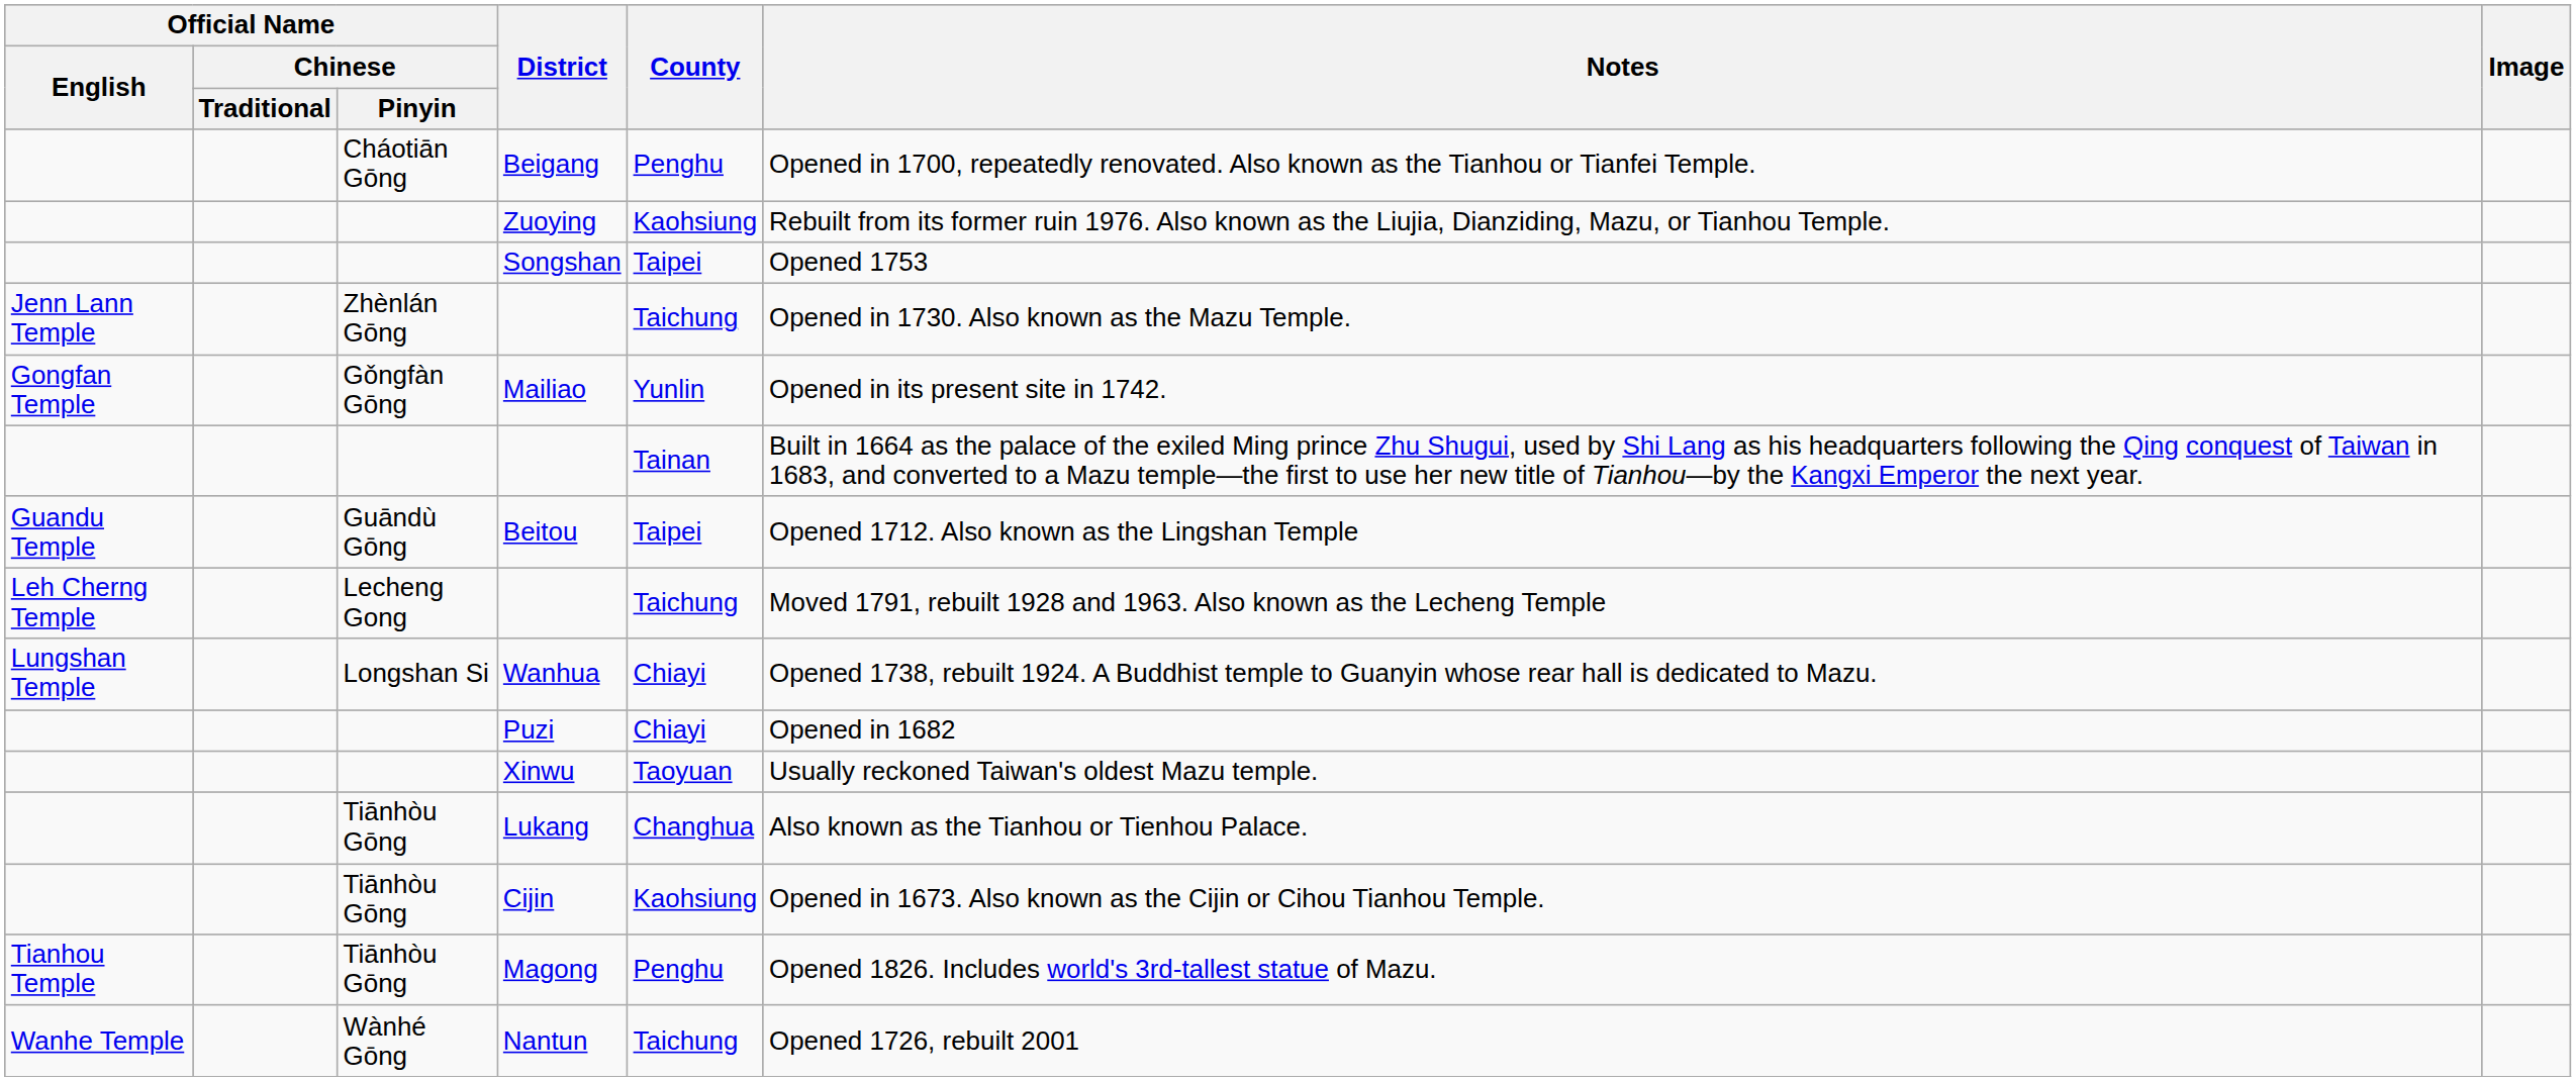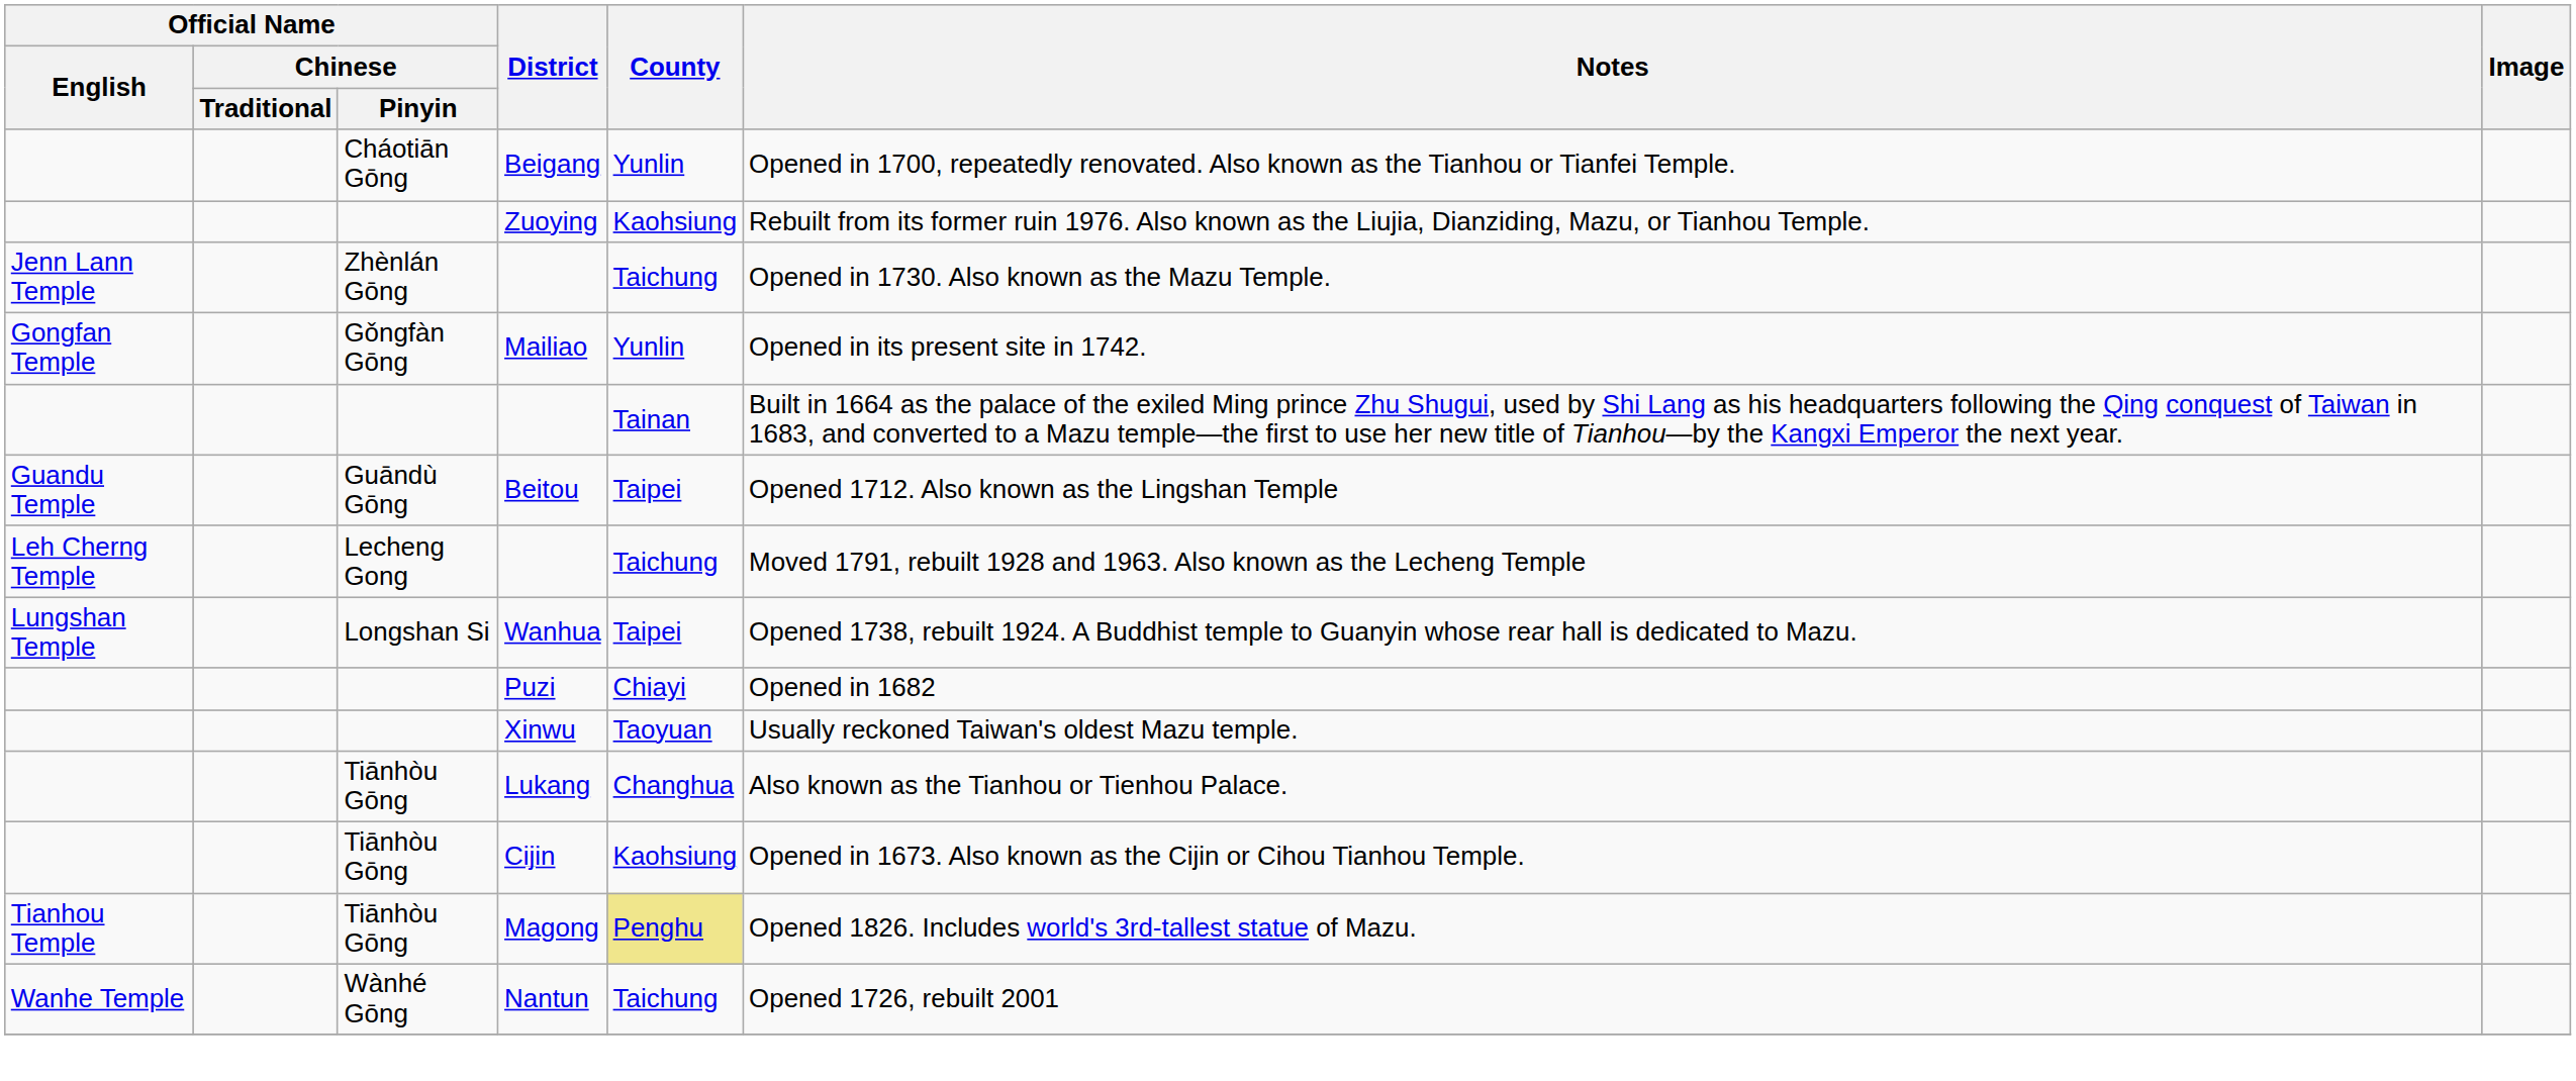Beigang | County: Penghu -> Yunlin
- row: Songshan | Taipei | Opened 1753
Wanhua | County: Chiayi -> Taipei
Magong | County: no background -> khaki background
